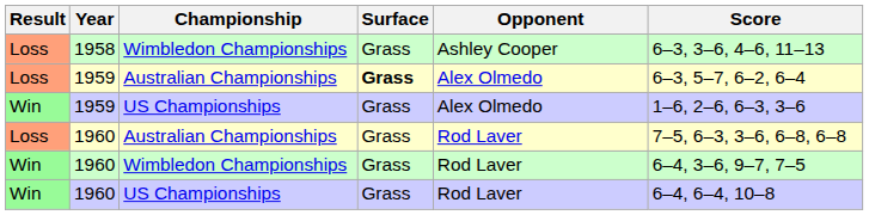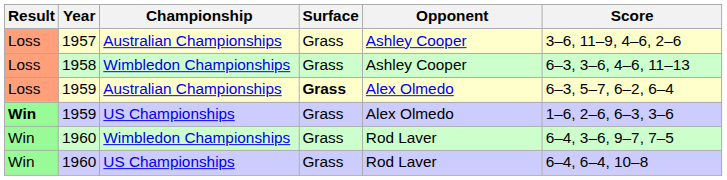+ row: Loss | 1957 | Australian Championships | Grass | Ashley Cooper | 3–6, 11–9, 4–6, 2–6
1959 / US Championships | Result: normal -> bold
- row: Loss | 1960 | Australian Championships | Grass | Rod Laver | 7–5, 6–3, 3–6, 6–8, 6–8
